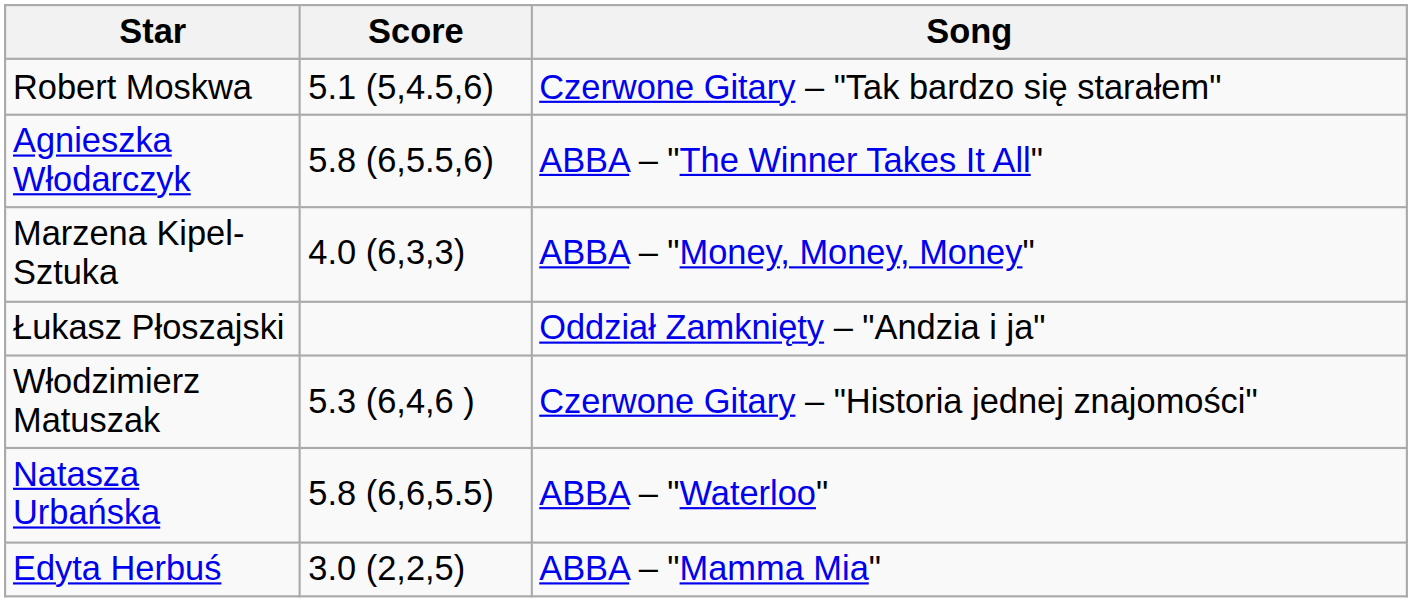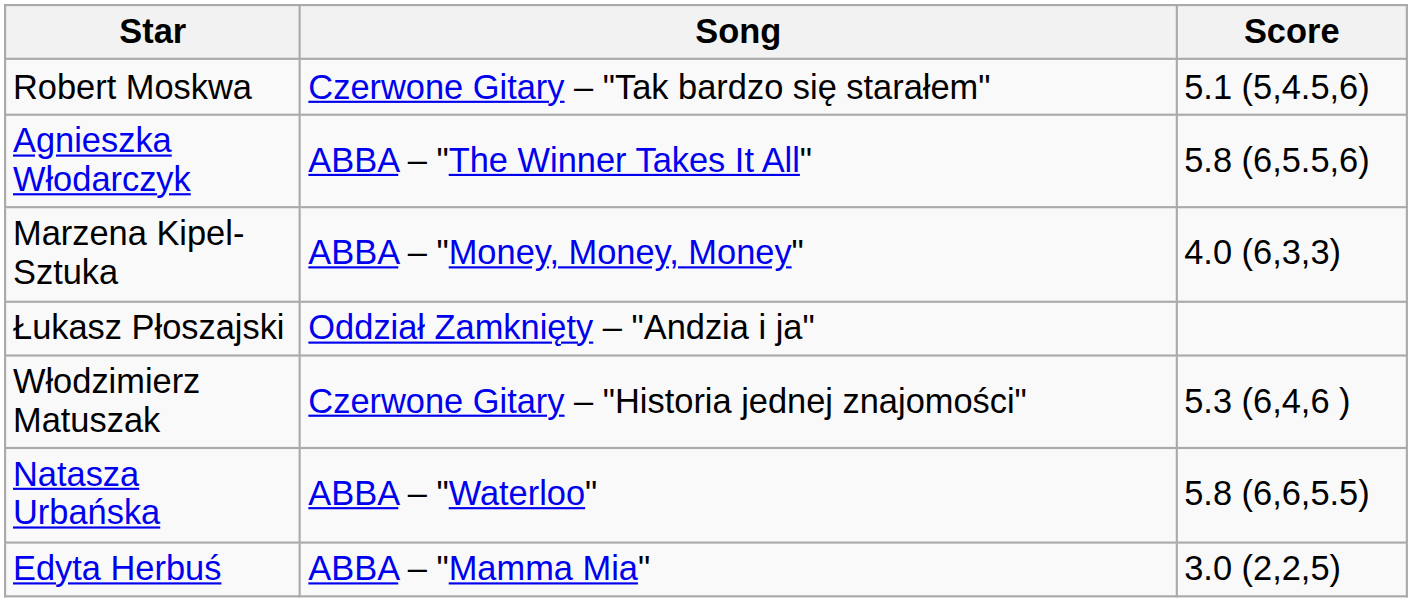columns swapped: Score <-> Song
